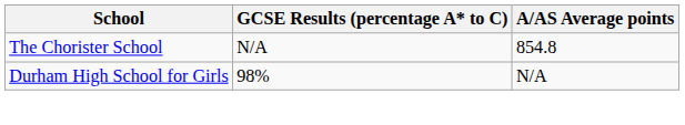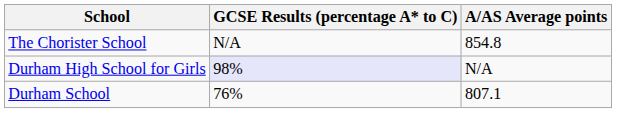Durham High School for Girls | GCSE Results (percentage A* to C): no background -> lavender background
+ row: Durham School | 76% | 807.1
